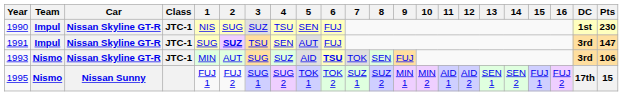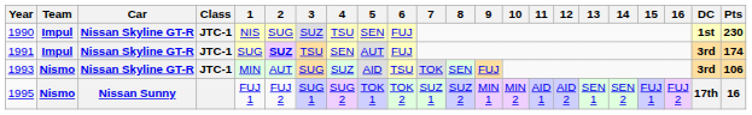1991 | Pts: 147 -> 174
1993 | 6: bold -> normal
1995 | Pts: 15 -> 16
